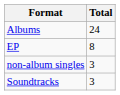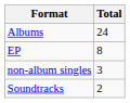Soundtracks | Total: 3 -> 2
